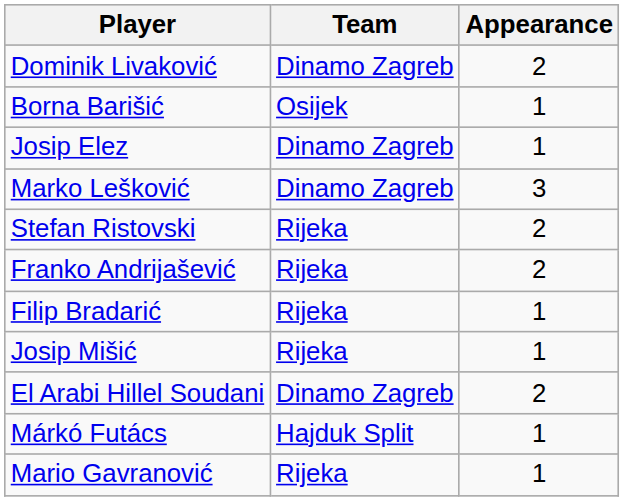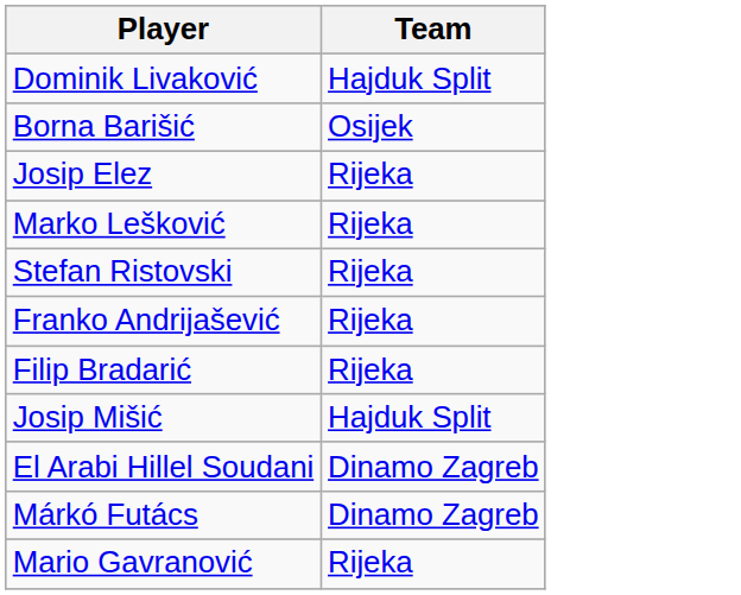- column: Appearance | 2 | 1 | 1 | 3 | 2 | 2 | 1 | 1 | 2 | 1 | 1
Dominik Livaković | Team: Dinamo Zagreb -> Hajduk Split
Josip Elez | Team: Dinamo Zagreb -> Rijeka
Marko Lešković | Team: Dinamo Zagreb -> Rijeka
Josip Mišić | Team: Rijeka -> Hajduk Split
Márkó Futács | Team: Hajduk Split -> Dinamo Zagreb
